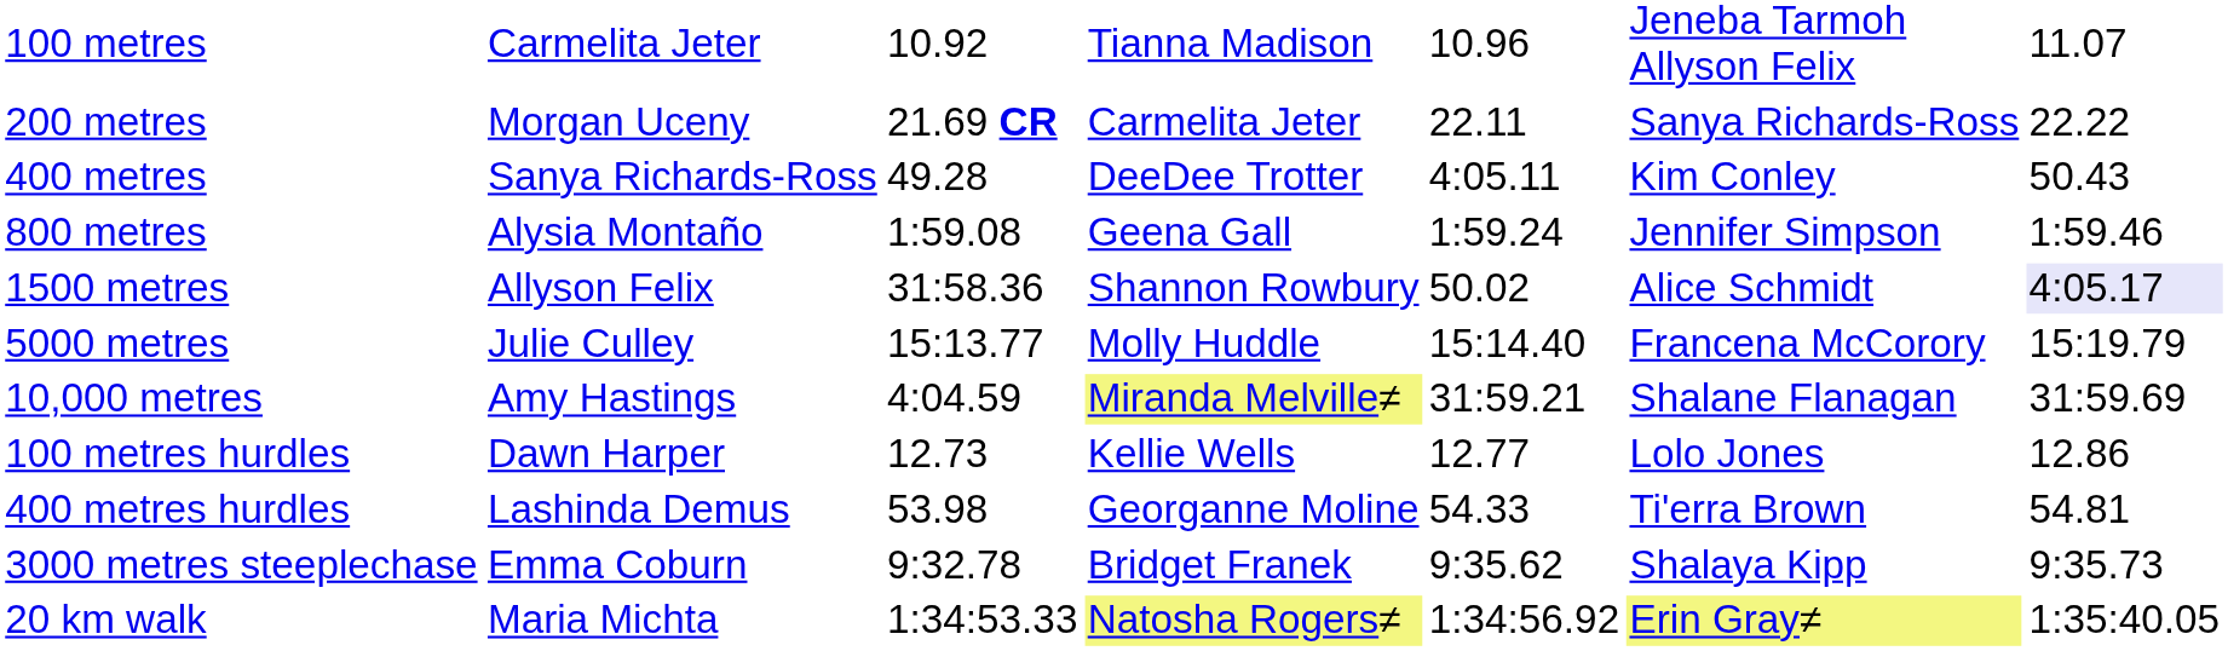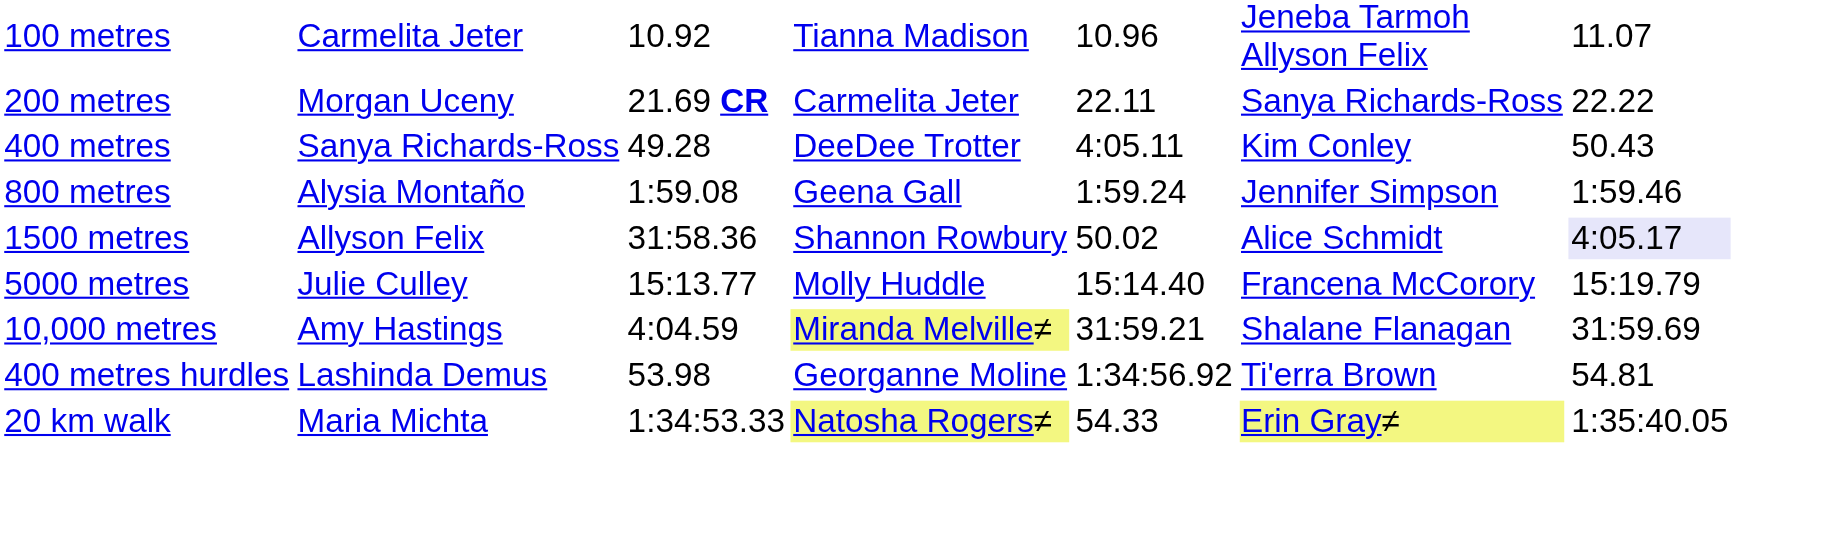- row: 100 metres hurdles | Dawn Harper | 12.73 | Kellie Wells | 12.77 | Lolo Jones | 12.86
400 metres hurdles | column 5: 54.33 -> 1:34:56.92
- row: 3000 metres steeplechase | Emma Coburn | 9:32.78 | Bridget Franek | 9:35.62 | Shalaya Kipp | 9:35.73
20 km walk | column 5: 1:34:56.92 -> 54.33
